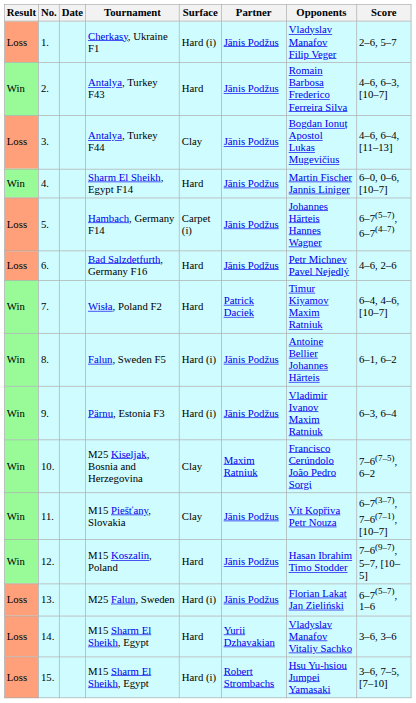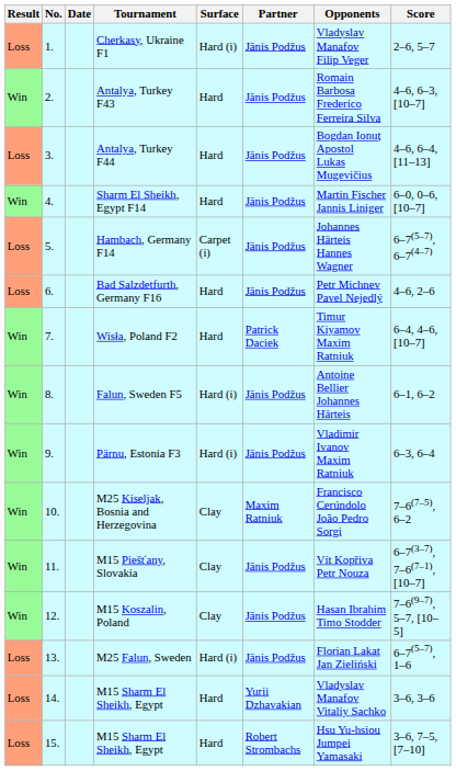Antalya, Turkey F44 | Surface: Clay -> Hard
M15 Koszalin, Poland | Surface: Hard -> Clay
15. / M15 Sharm El Sheikh, Egypt | Surface: Hard (i) -> Hard
